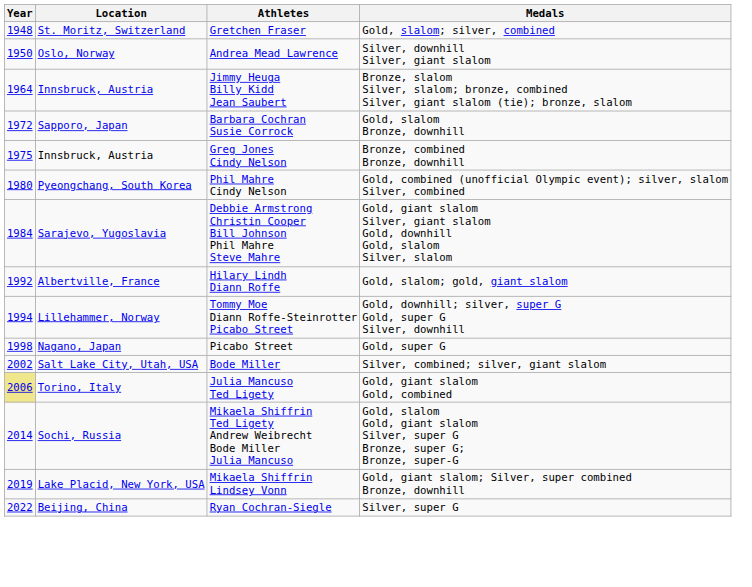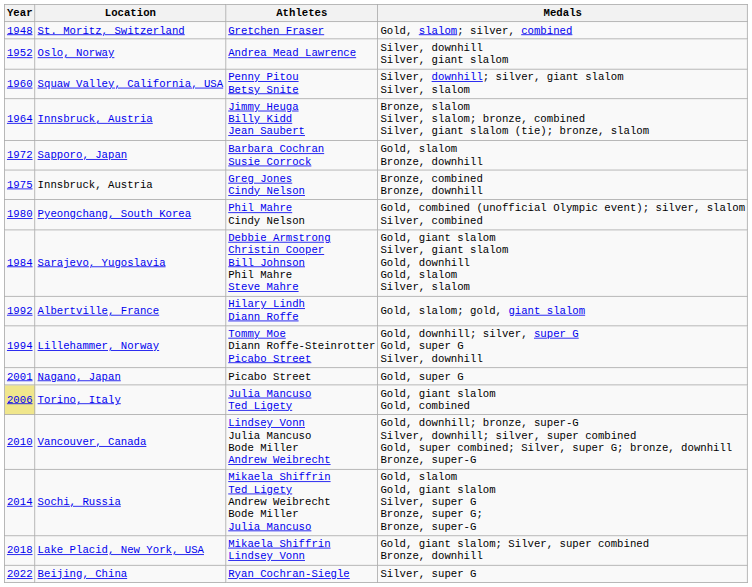Andrea Mead Lawrence | Year: 1950 -> 1952
+ row: 1960 | Squaw Valley, California, USA | Penny Pitou Betsy Snite | Silver, downhill; silver, giant slalom Silver, slalom
Picabo Street | Year: 1998 -> 2001
- row: 2002 | Salt Lake City, Utah, USA | Bode Miller | Silver, combined; silver, giant slalom
+ row: 2010 | Vancouver, Canada | Lindsey Vonn Julia Mancuso Bode Miller Andrew Weibrecht | Gold, downhill; bronze, super-G Silver, downhill; silver, super combined Gold, super combined; Silver, super G; bronze, downhill Bronze, super-G
Mikaela Shiffrin Lindsey Vonn | Year: 2019 -> 2018
